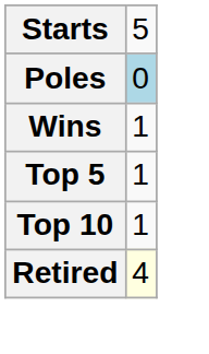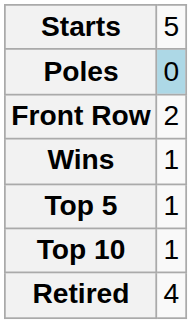+ row: Front Row | 2
Retired | column 2: lightyellow background -> no background
